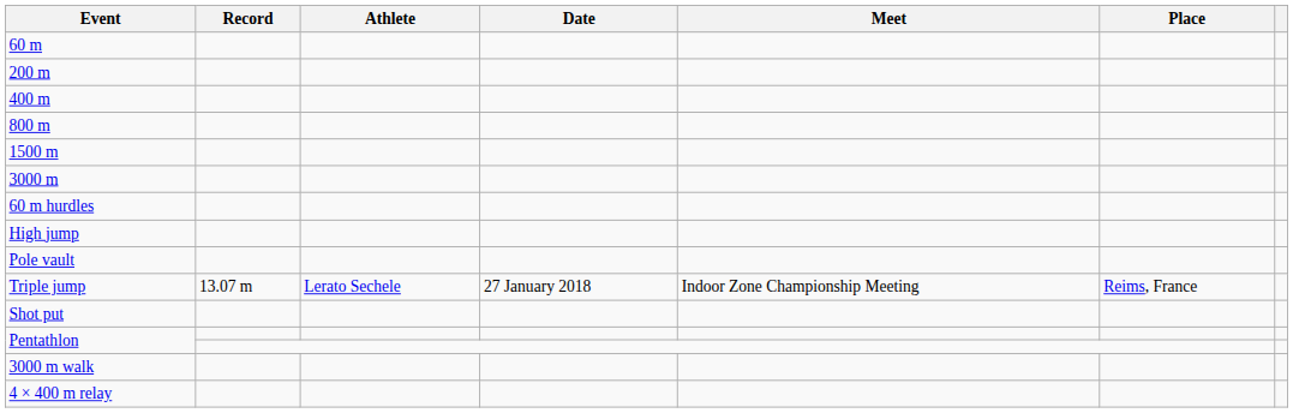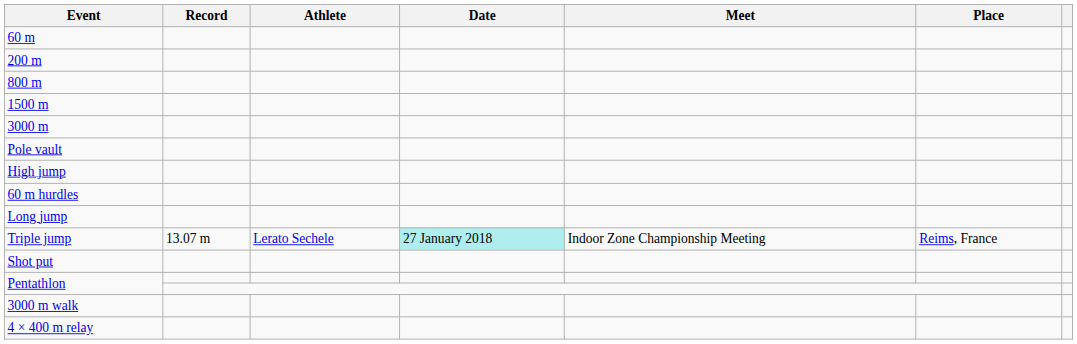- row: 400 m
rows swapped: 60 m hurdles <-> Pole vault
+ row: Long jump
Triple jump | Date: no background -> paleturquoise background
